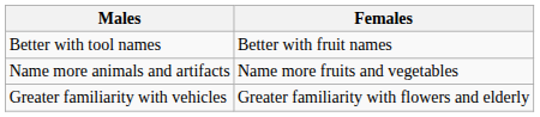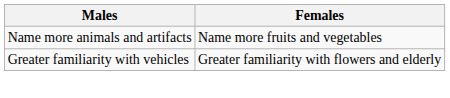- row: Better with tool names | Better with fruit names
